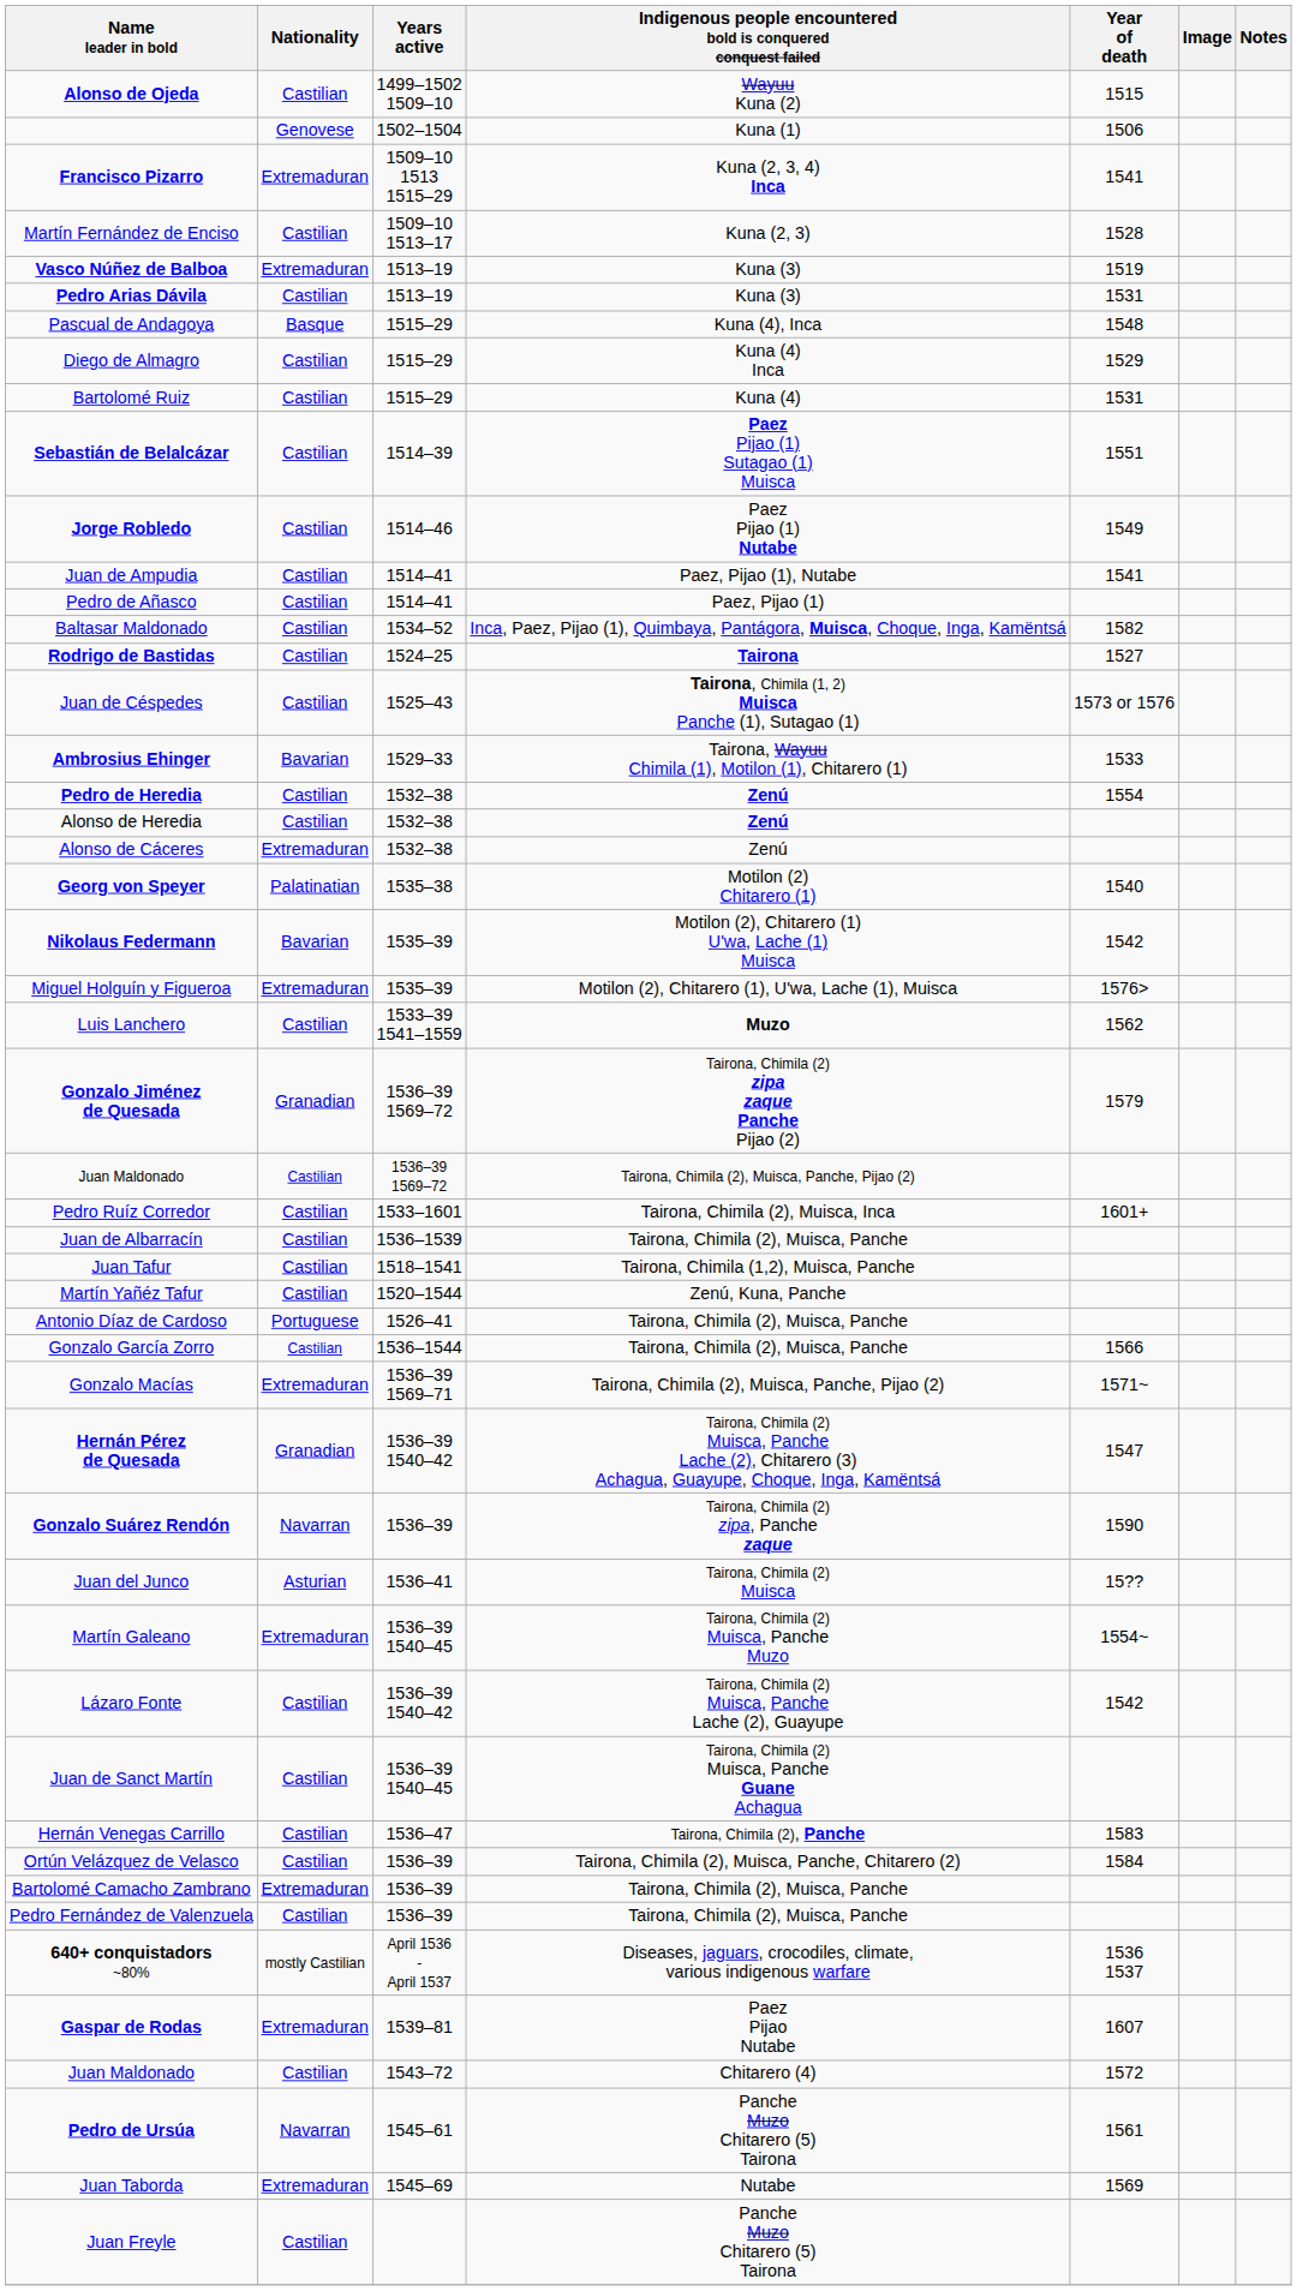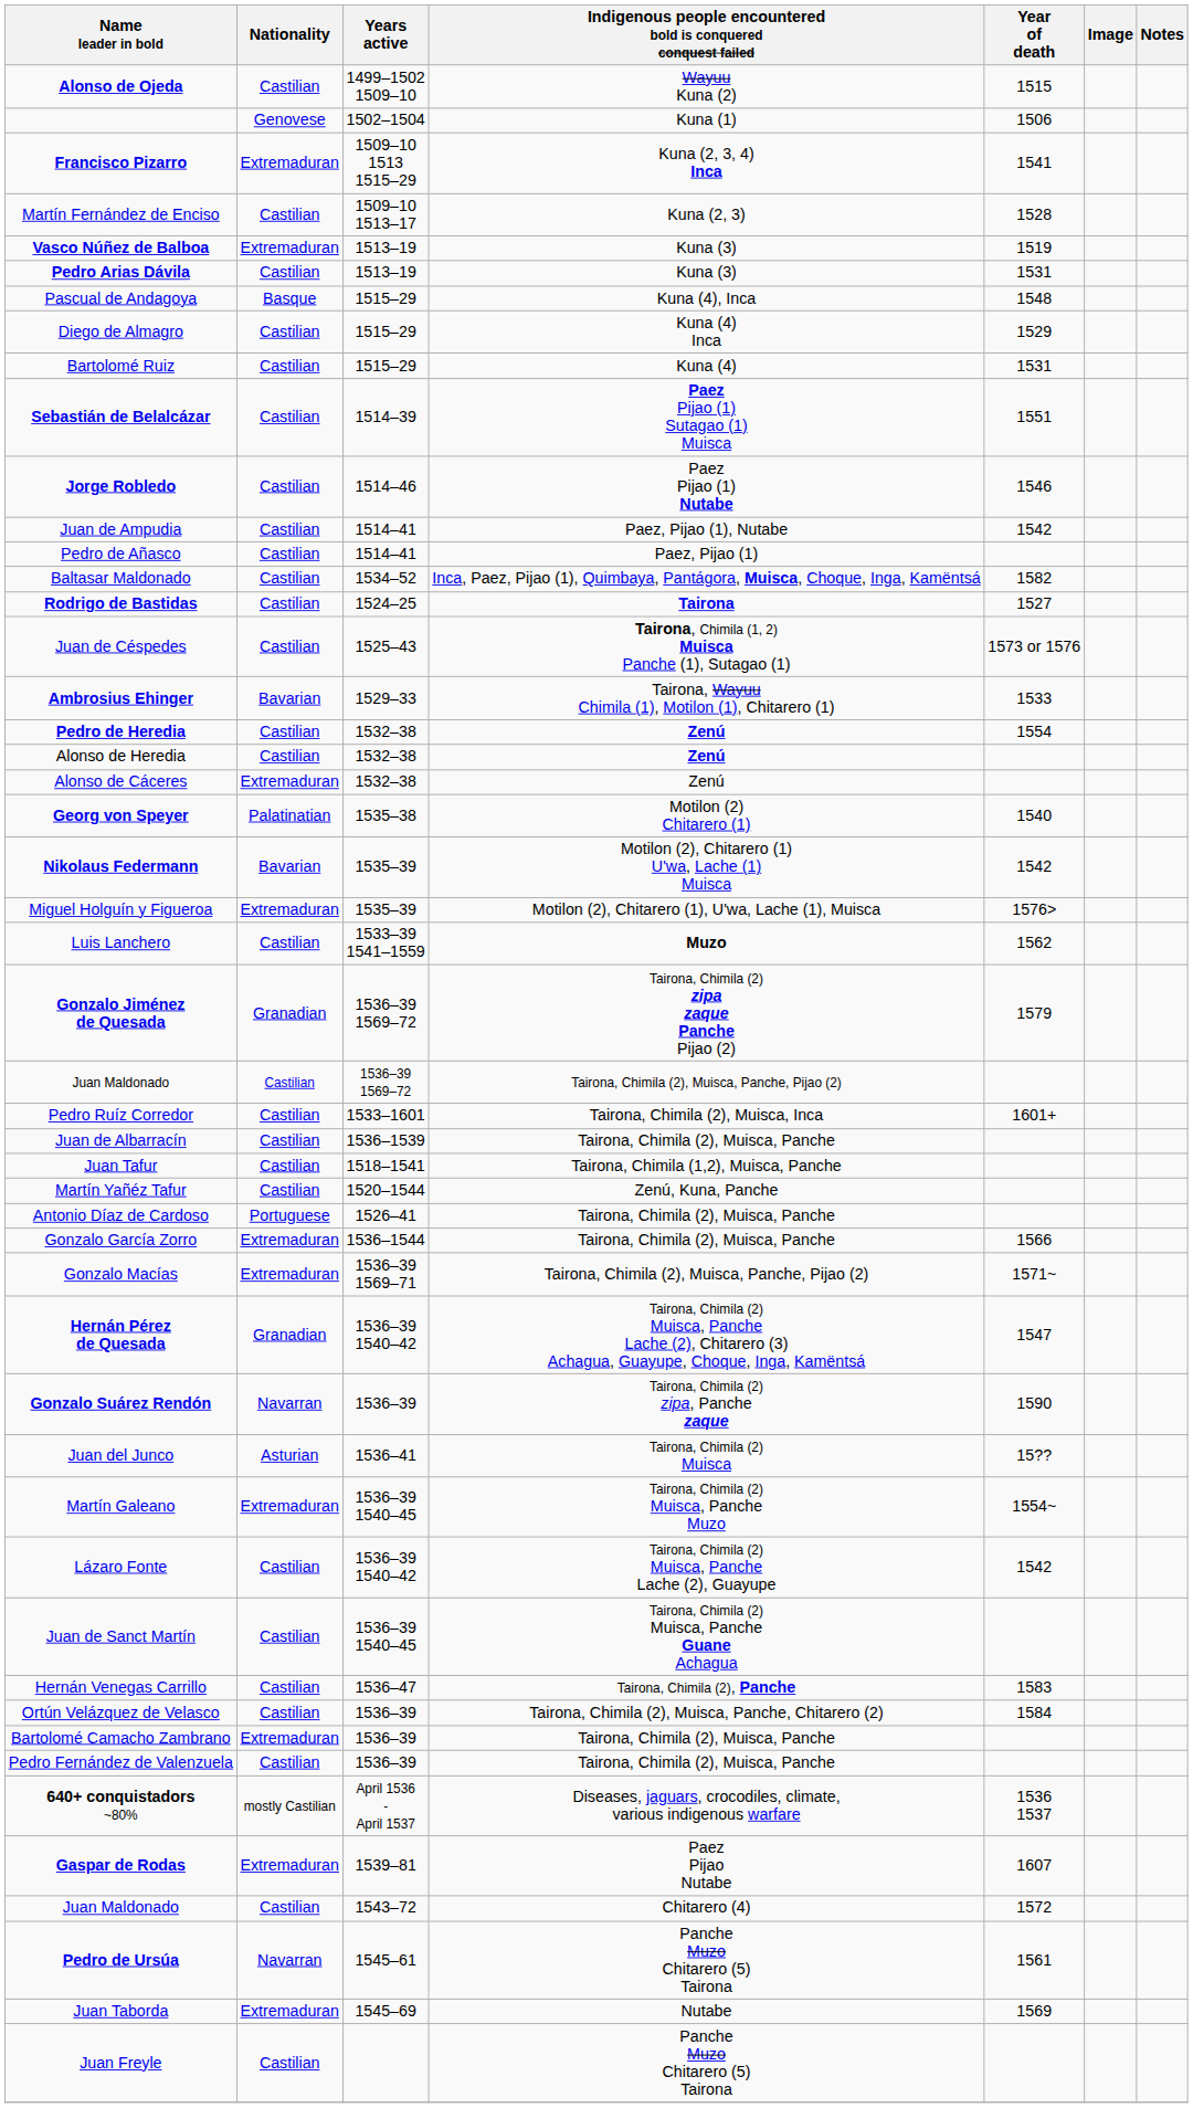Jorge Robledo | Year of death: 1549 -> 1546
Juan de Ampudia | Year of death: 1541 -> 1542
Gonzalo García Zorro | Nationality: Castilian -> Extremaduran
